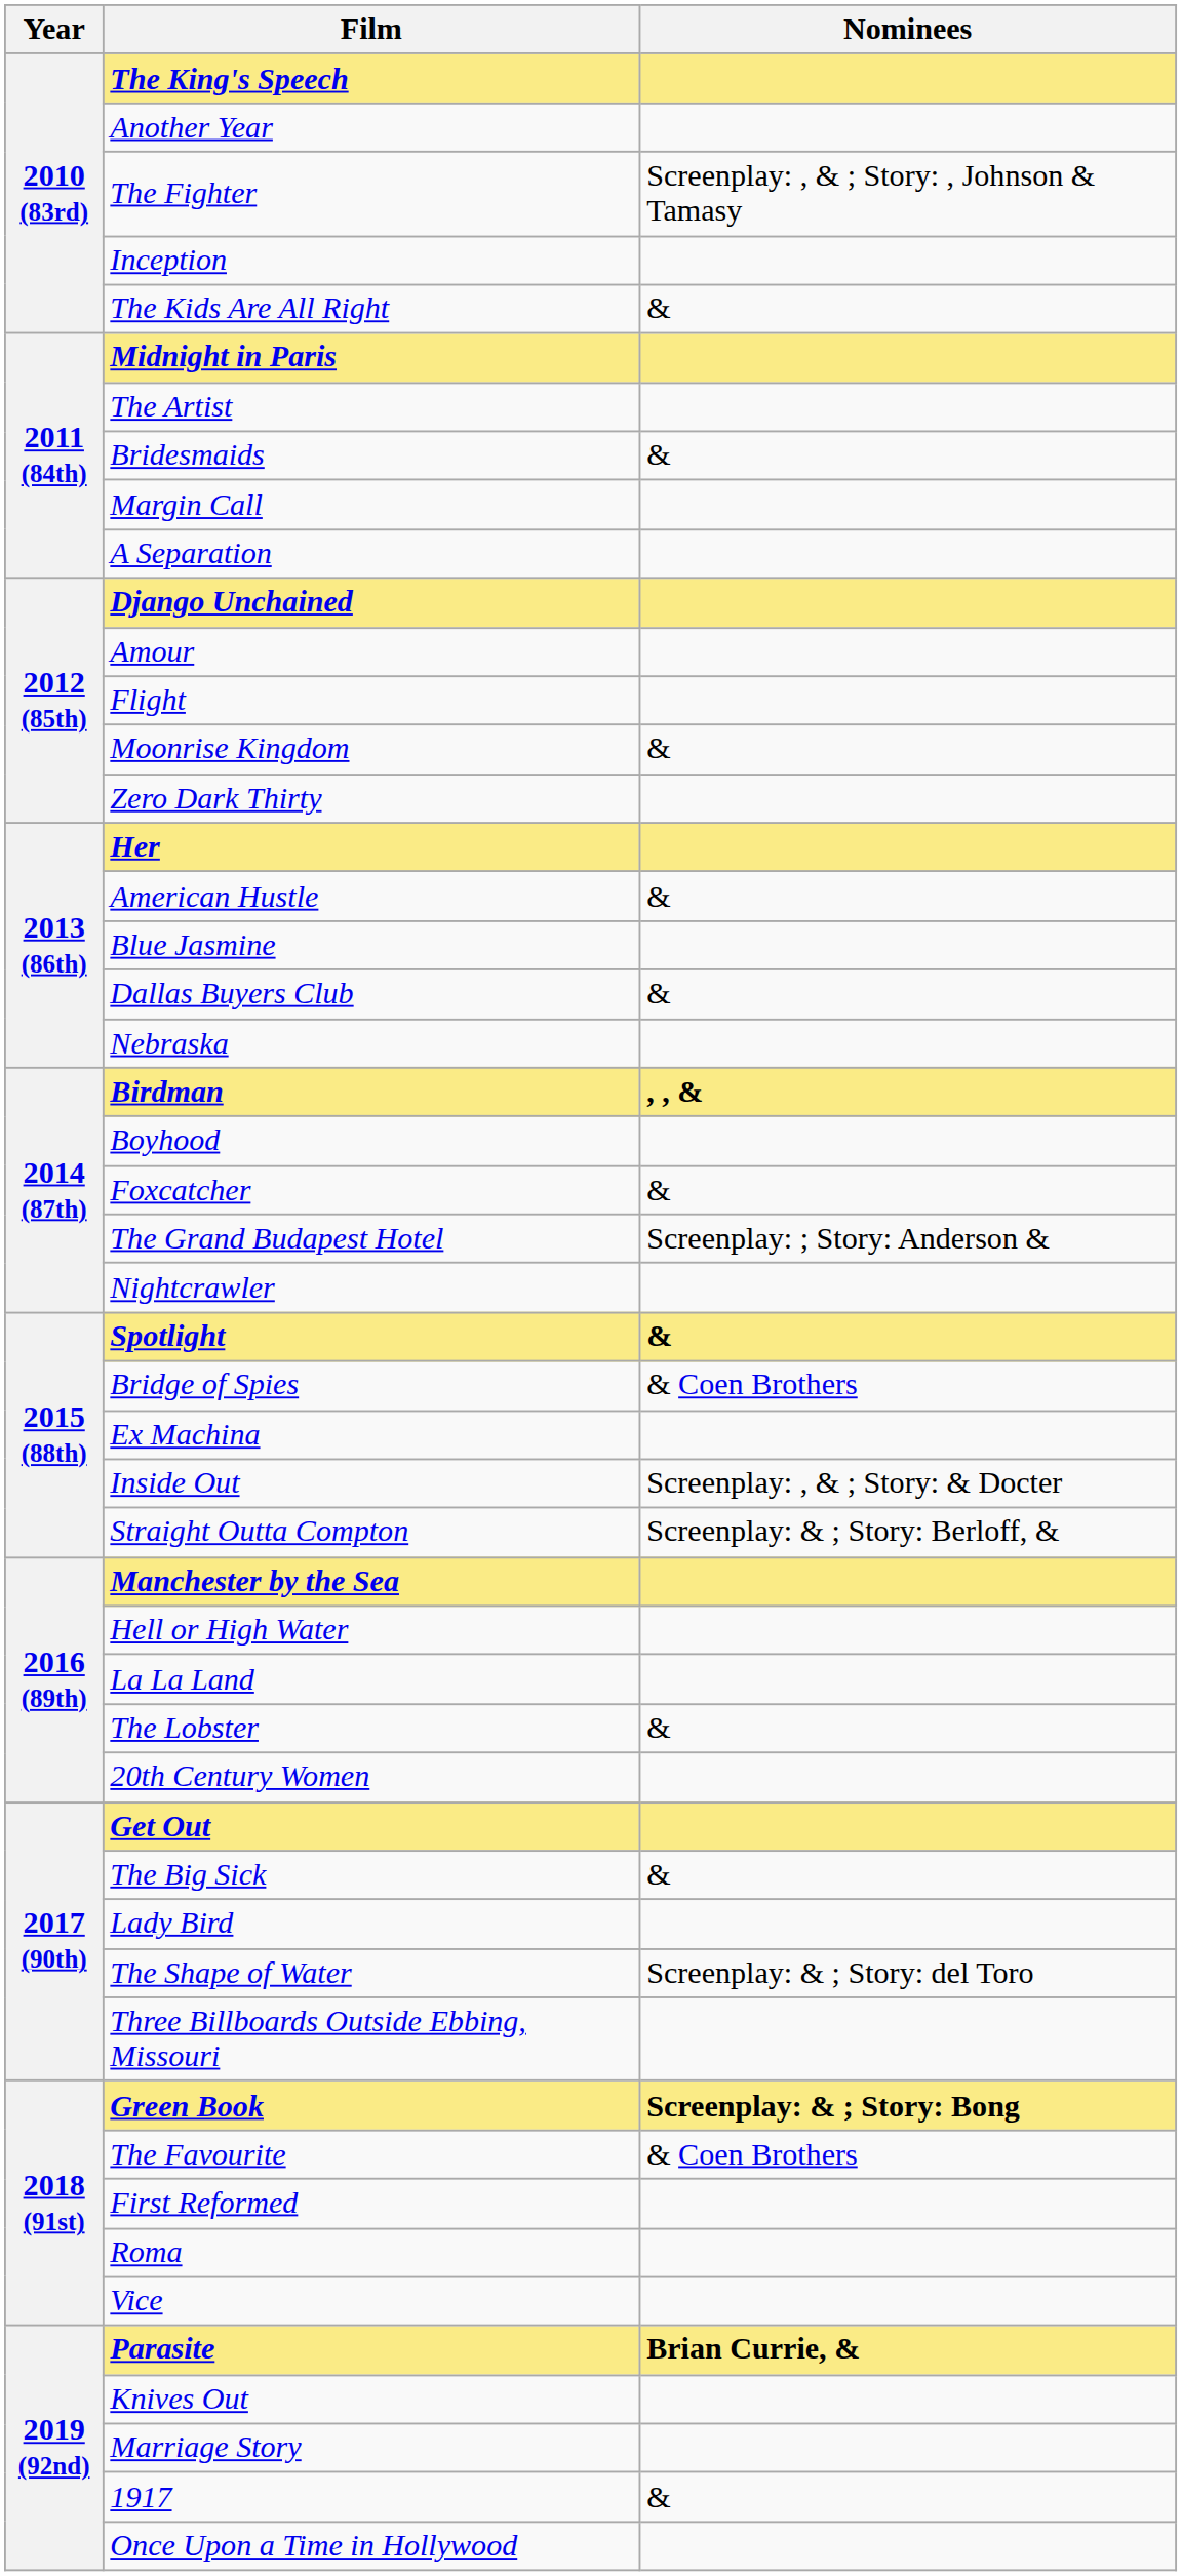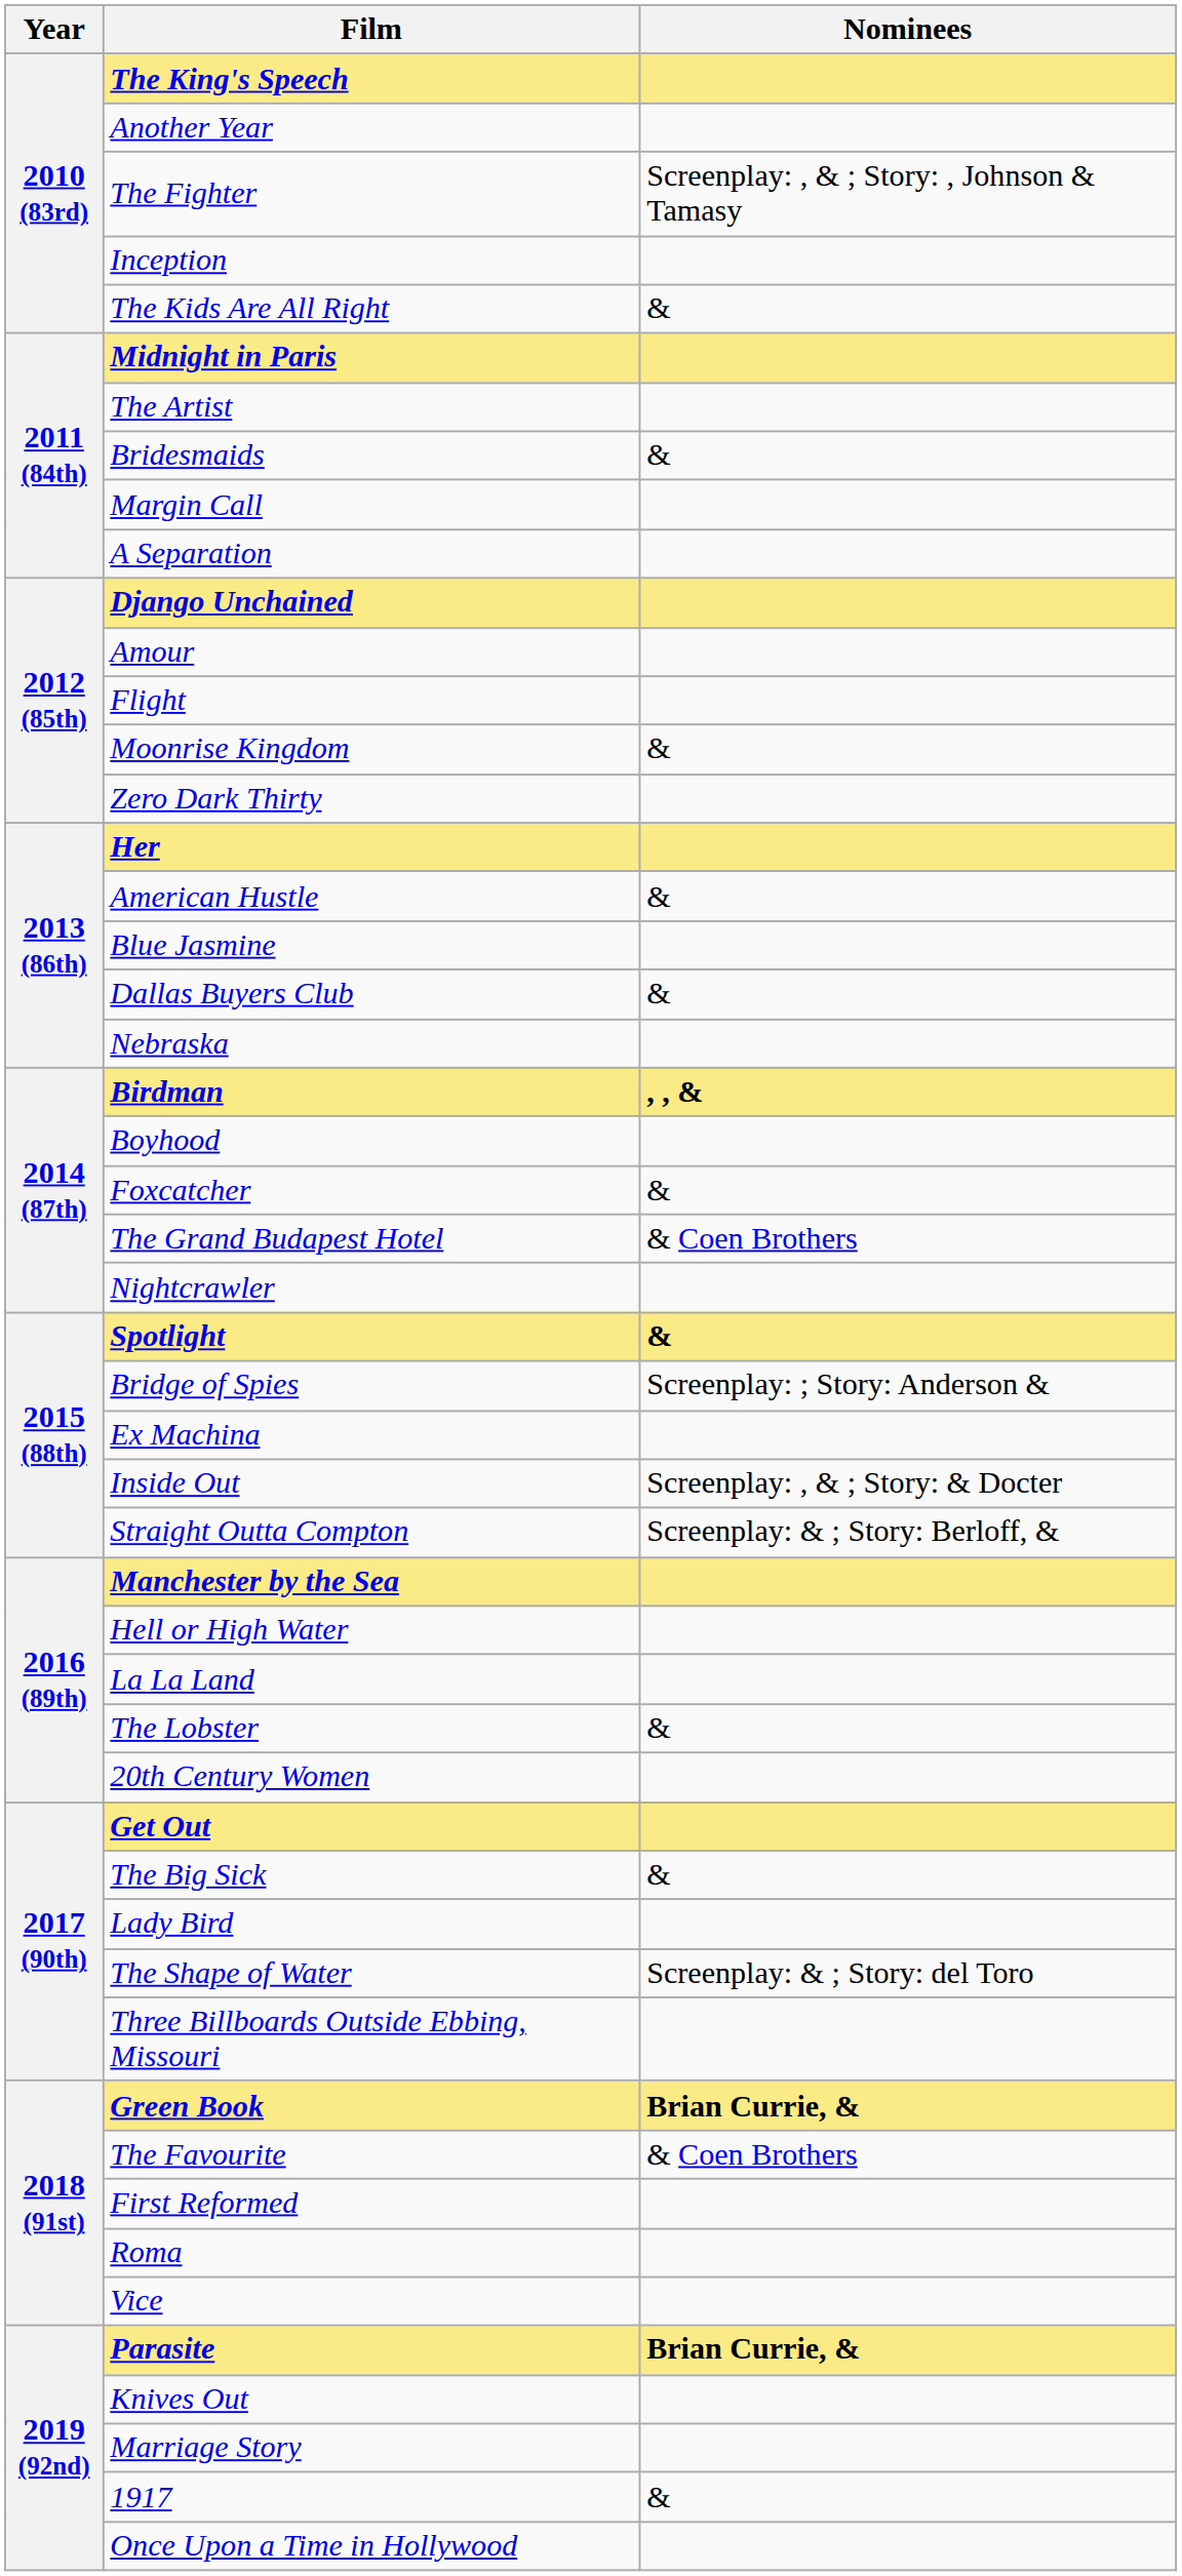The Grand Budapest Hotel | Nominees: Screenplay: ; Story: Anderson & -> & Coen Brothers
Bridge of Spies | Nominees: & Coen Brothers -> Screenplay: ; Story: Anderson &
Green Book | Nominees: Screenplay: & ; Story: Bong -> Brian Currie, &
